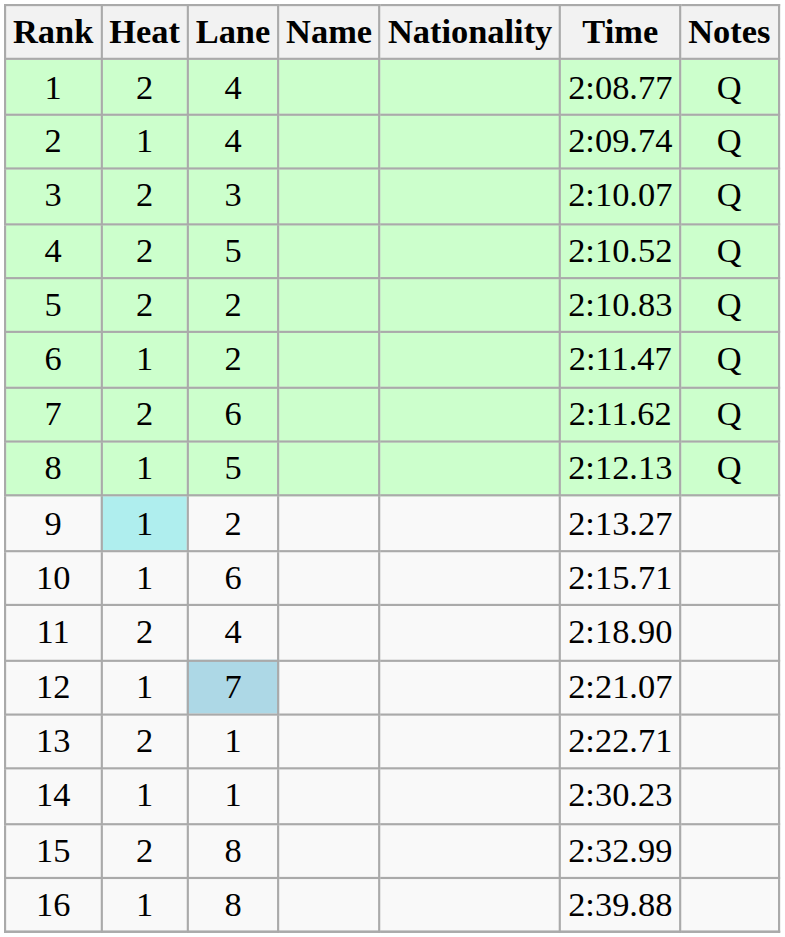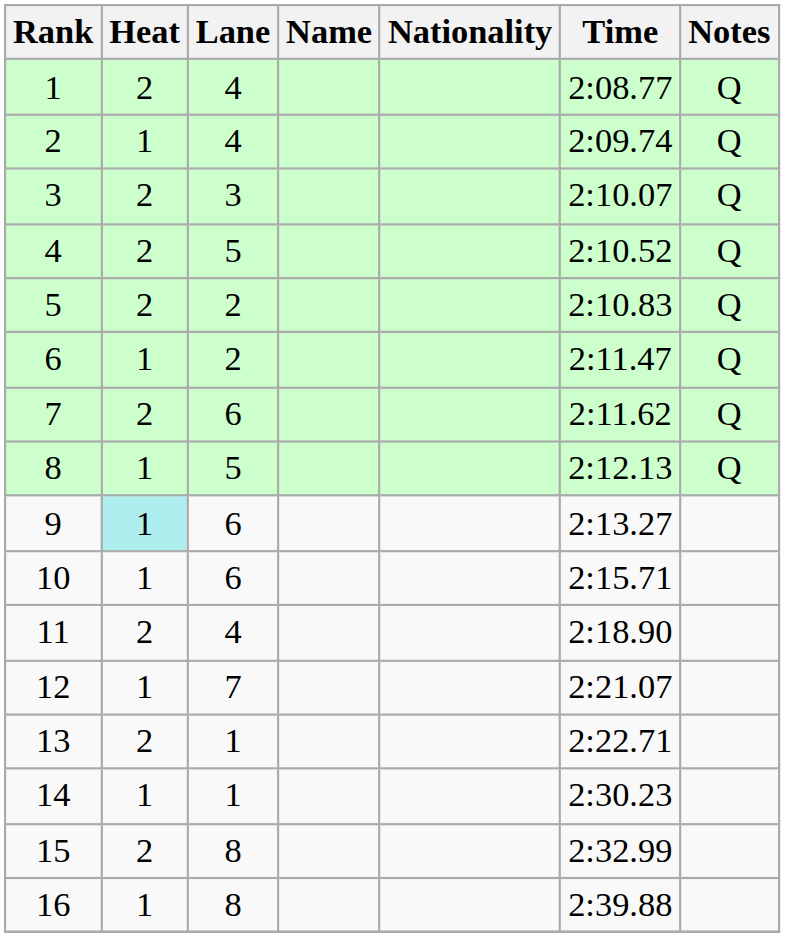9 | Lane: 2 -> 6
12 | Lane: lightblue background -> no background
